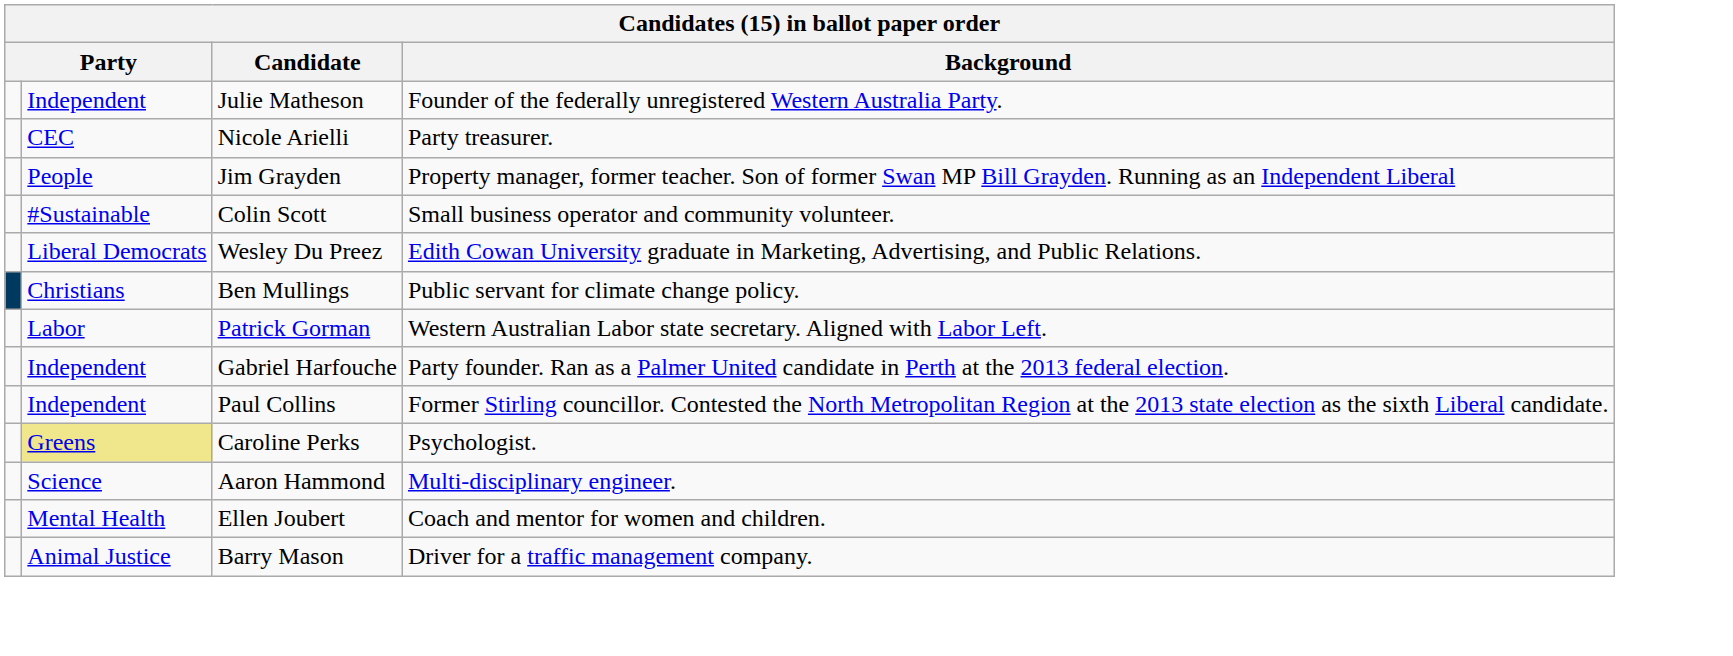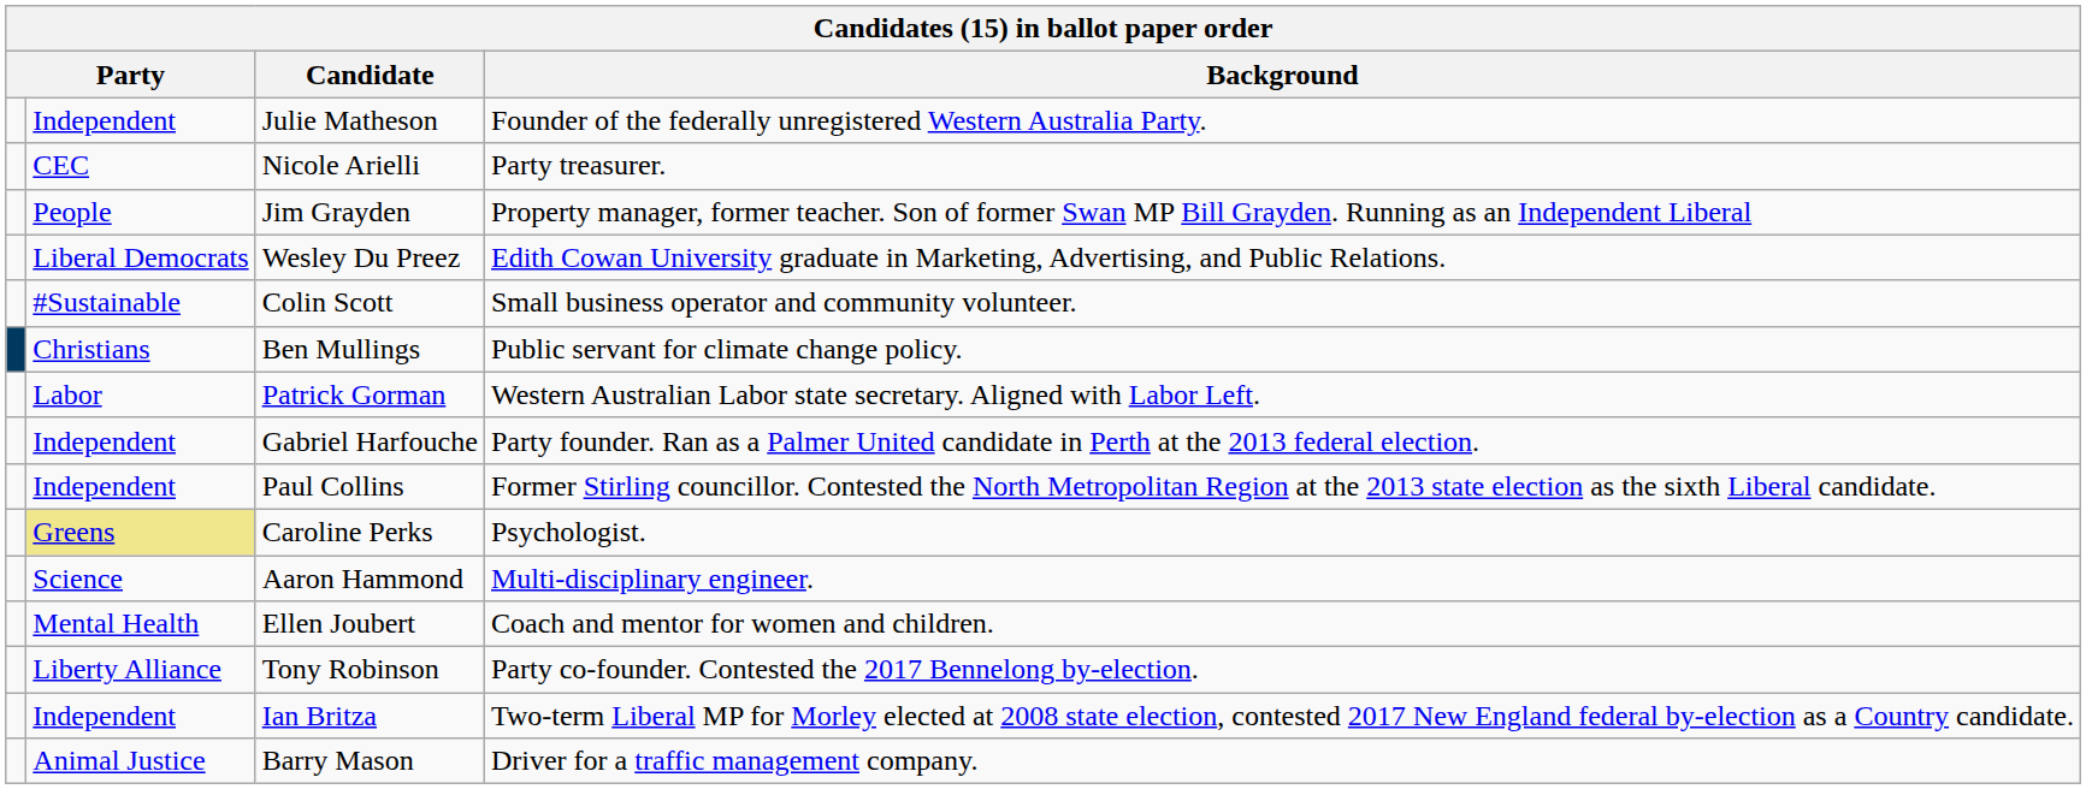rows swapped: Wesley Du Preez <-> Colin Scott
+ row: Liberty Alliance | Tony Robinson | Party co-founder. Contested the 2017 Bennelong by-election.
+ row: Independent | Ian Britza | Two-term Liberal MP for Morley elected at 2008 state election, contested 2017 New England federal by-election as a Country candidate.
